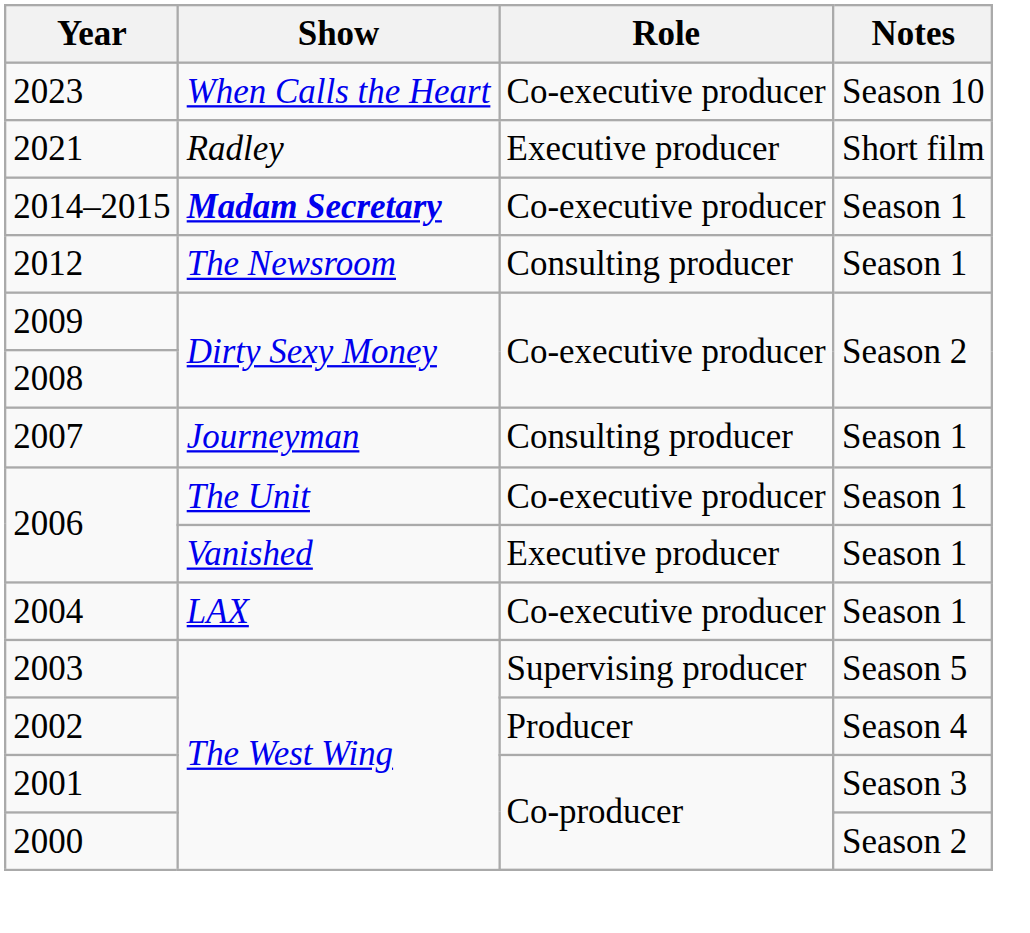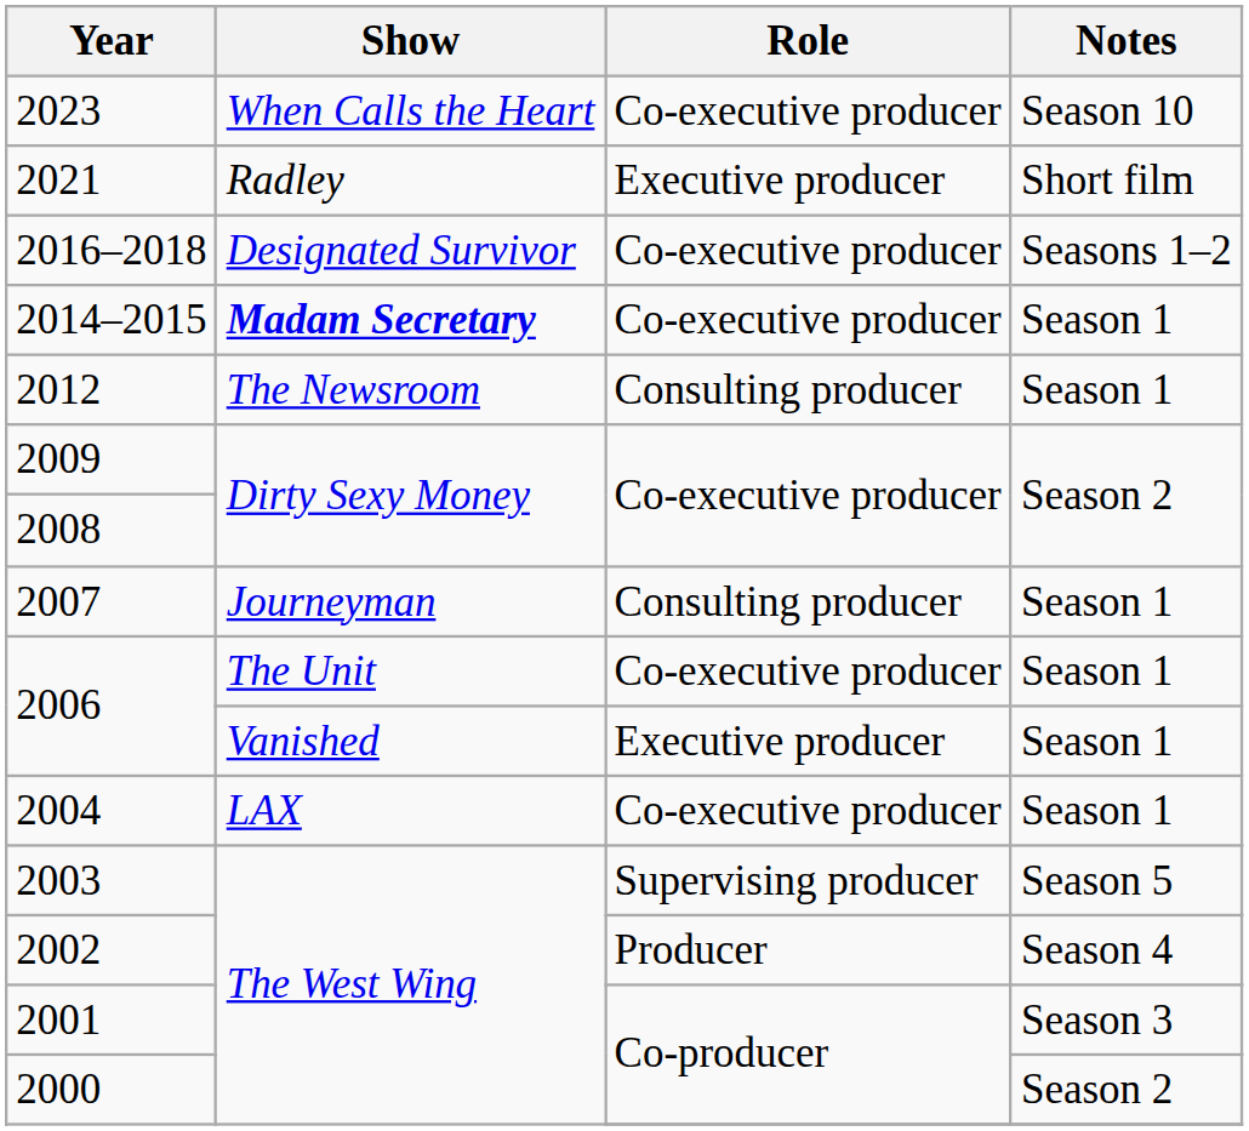+ row: 2016–2018 | Designated Survivor | Co-executive producer | Seasons 1–2
